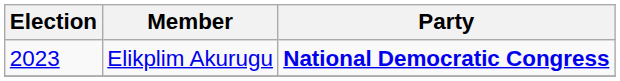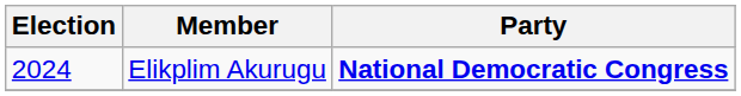Elikplim Akurugu | Election: 2023 -> 2024
